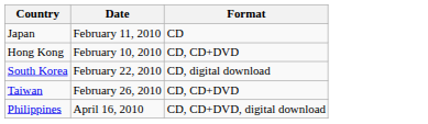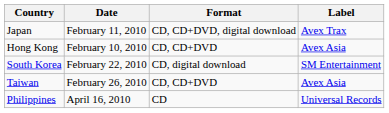+ column: Label | Avex Trax | Avex Asia | SM Entertainment | Avex Asia | Universal Records
Japan | Format: CD -> CD, CD+DVD, digital download
Philippines | Format: CD, CD+DVD, digital download -> CD
